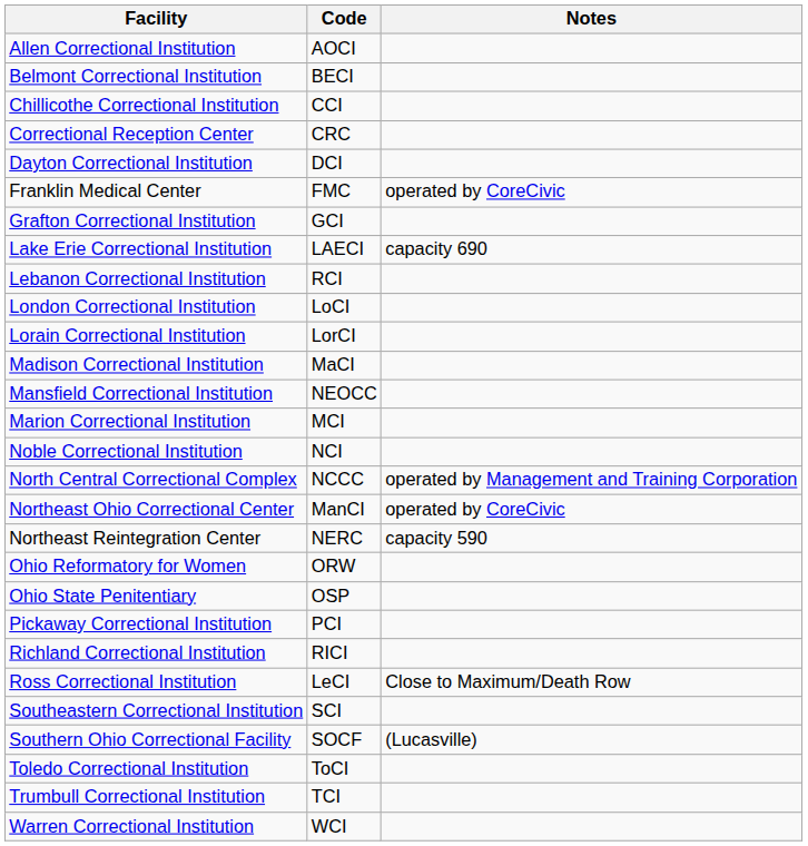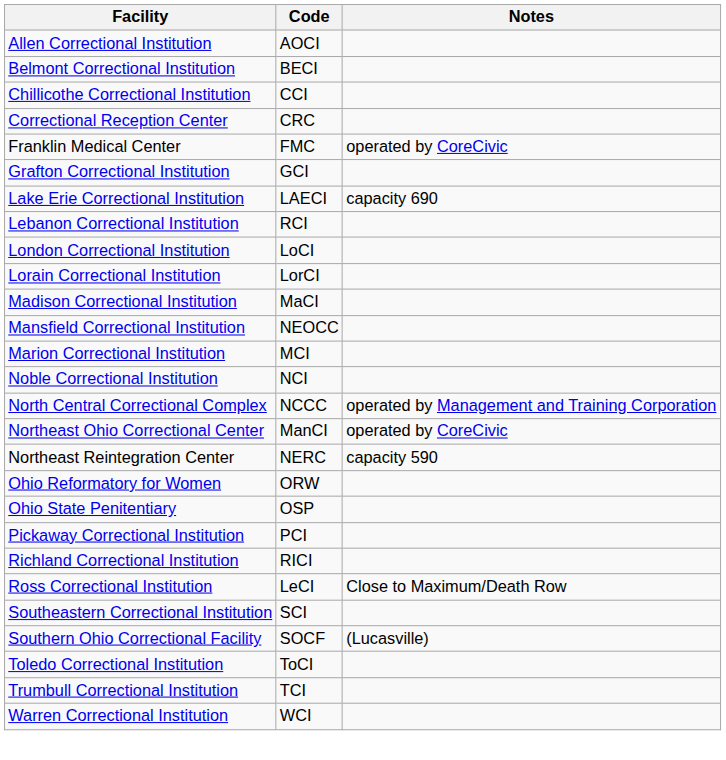- row: Dayton Correctional Institution | DCI
